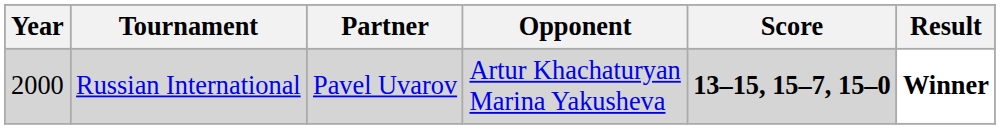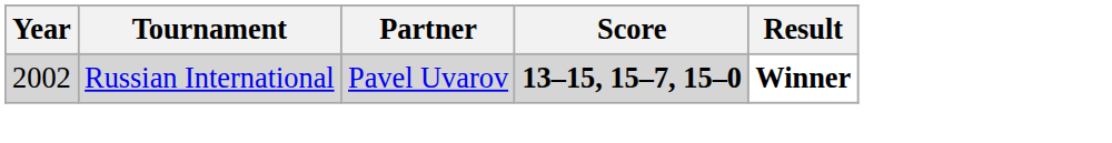- column: Opponent | Artur Khachaturyan Marina Yakusheva
Russian International | Year: 2000 -> 2002
